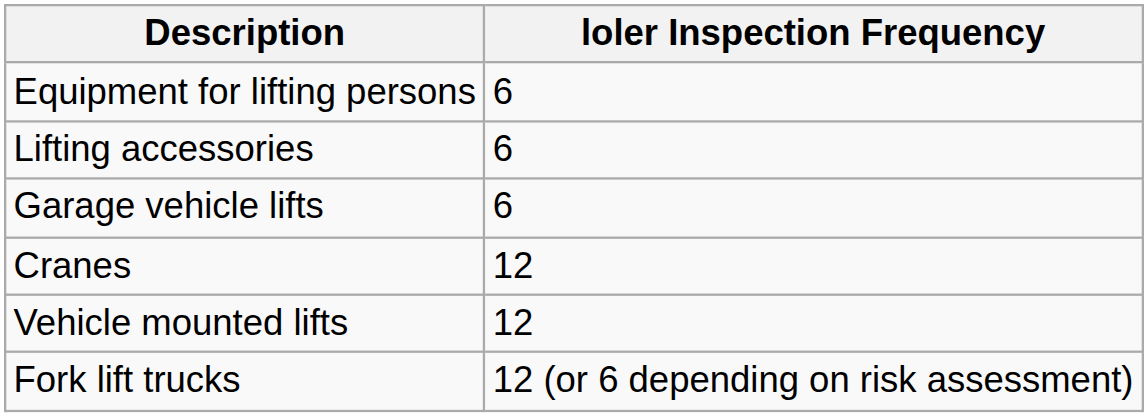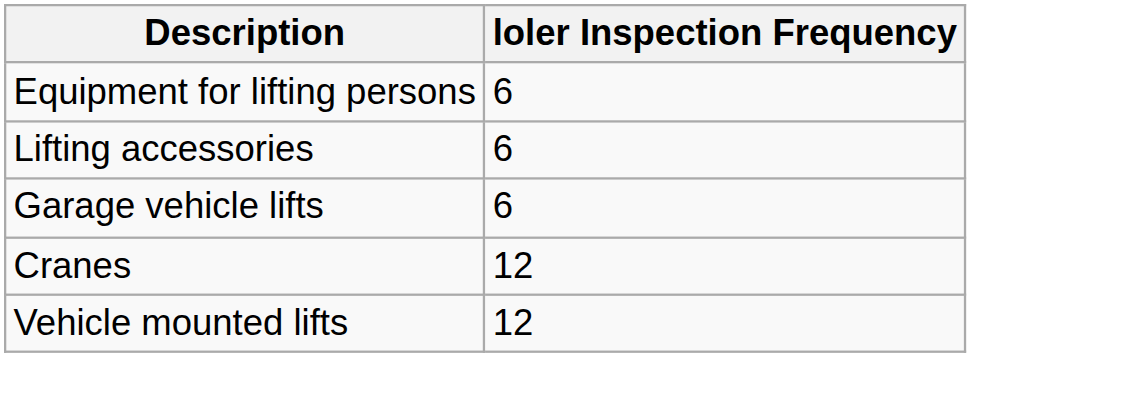- row: Fork lift trucks | 12 (or 6 depending on risk assessment)
